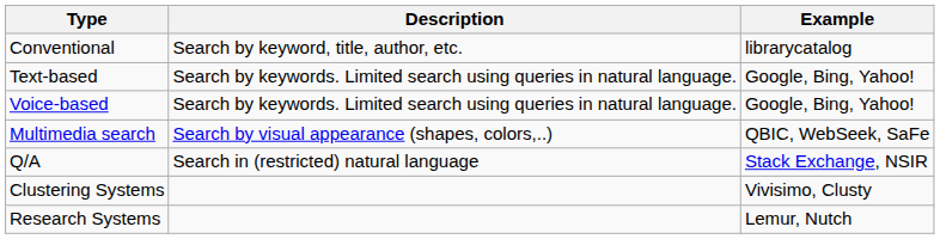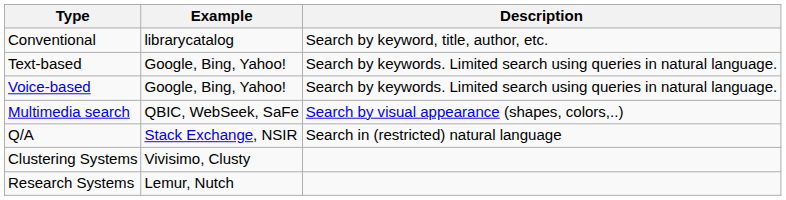columns swapped: Example <-> Description
